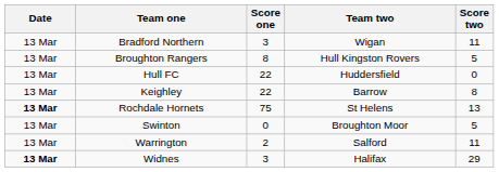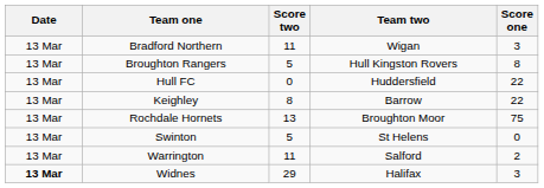columns swapped: Score one <-> Score two
Rochdale Hornets | Date: bold -> normal
Rochdale Hornets | Team two: St Helens -> Broughton Moor
Swinton | Team two: Broughton Moor -> St Helens
